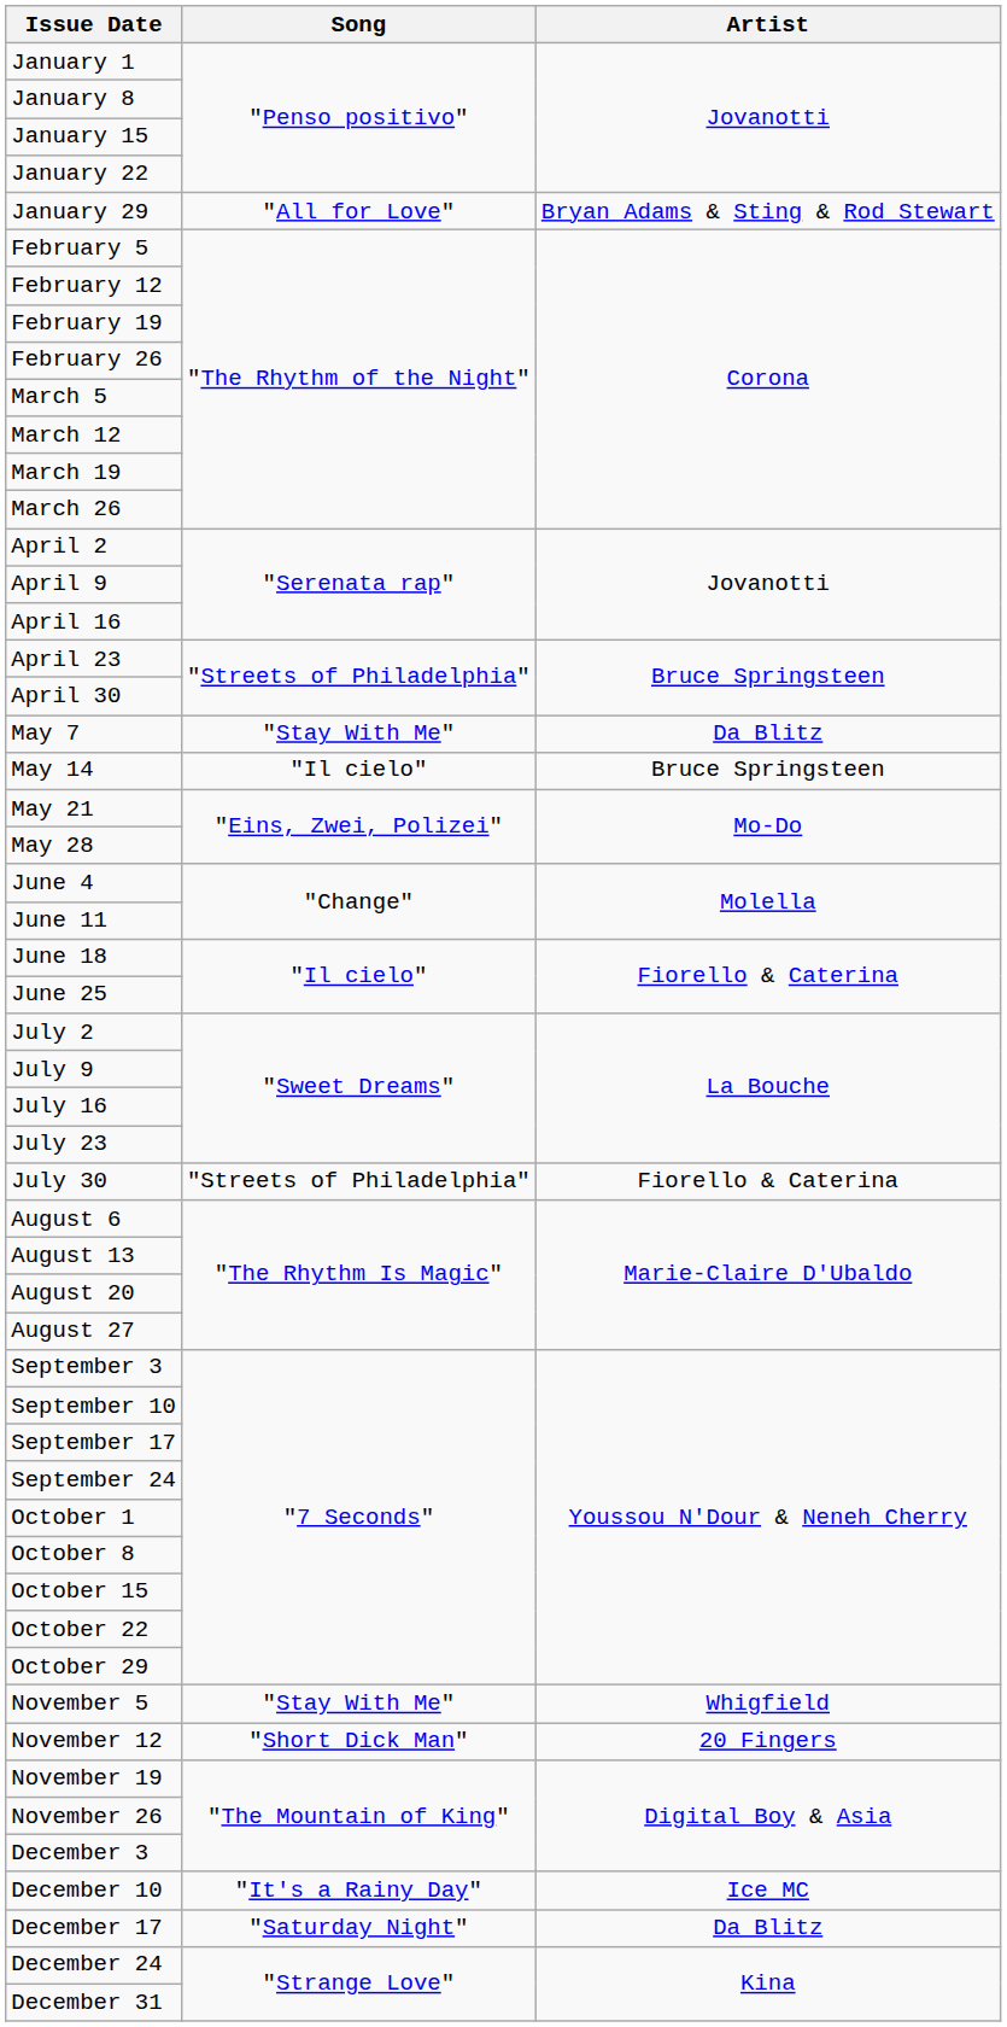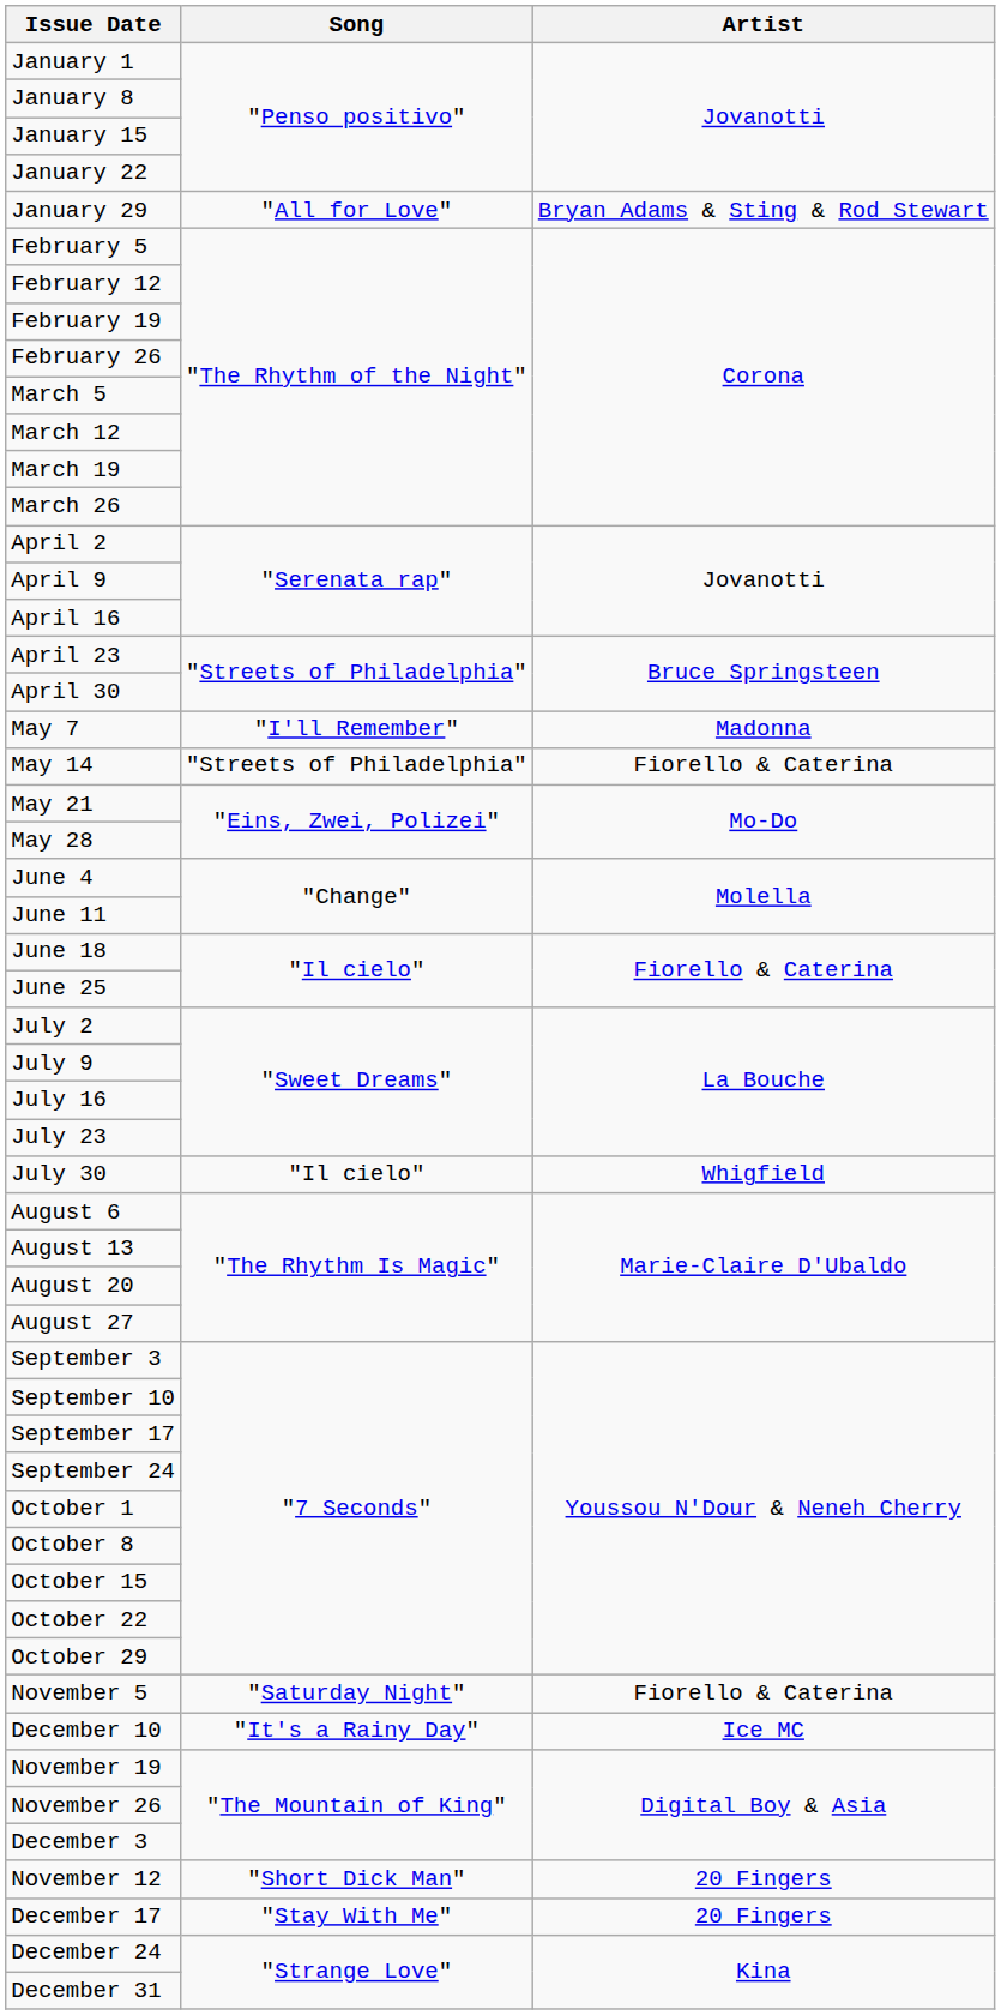May 7 | Song: "Stay With Me" -> "I'll Remember"
May 7 | Artist: Da Blitz -> Madonna
May 14 | Song: "Il cielo" -> "Streets of Philadelphia"
May 14 | Artist: Bruce Springsteen -> Fiorello & Caterina
July 30 | Song: "Streets of Philadelphia" -> "Il cielo"
July 30 | Artist: Fiorello & Caterina -> Whigfield
November 5 | Song: "Stay With Me" -> "Saturday Night"
November 5 | Artist: Whigfield -> Fiorello & Caterina
rows swapped: November 12 <-> December 10
December 17 | Song: "Saturday Night" -> "Stay With Me"
December 17 | Artist: Da Blitz -> 20 Fingers
